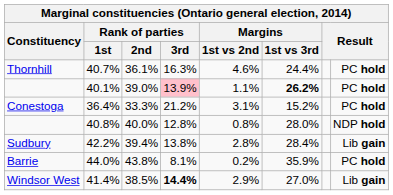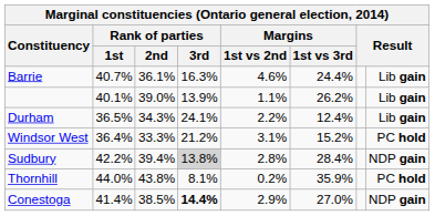40.7% | Constituency: Thornhill -> Barrie
40.7% | column 8: PC hold -> Lib gain
40.1% | Rank of parties / 3rd: pink background -> no background
40.1% | Margins / 1st vs 3rd: bold -> normal
40.1% | column 8: PC hold -> Lib gain
+ row: Durham | 36.5% | 34.3% | 24.1% | 2.2% | 12.4% | Lib gain
36.4% | Constituency: Conestoga -> Windsor West
- row: 40.8% | 40.0% | 12.8% | 0.8% | 28.0% | NDP hold
42.2% | Rank of parties / 3rd: no background -> lightgrey background
42.2% | column 8: Lib gain -> NDP gain
44.0% | Constituency: Barrie -> Thornhill
41.4% | Constituency: Windsor West -> Conestoga
41.4% | column 8: Lib gain -> NDP gain
